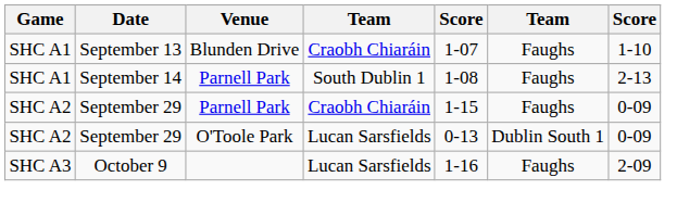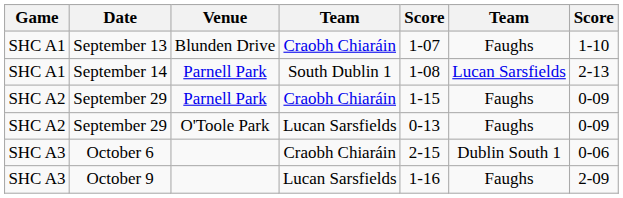September 14 | column 6: Faughs -> Lucan Sarsfields
September 29 / O'Toole Park | column 6: Dublin South 1 -> Faughs
+ row: SHC A3 | October 6 | Craobh Chiaráin | 2-15 | Dublin South 1 | 0-06
